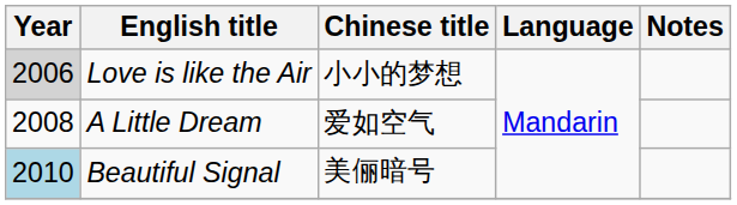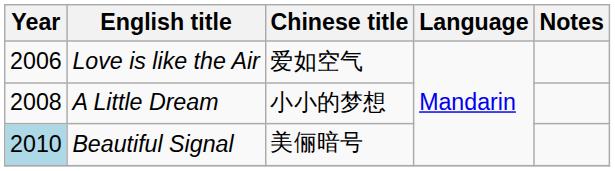Love is like the Air | Year: lightgrey background -> no background
Love is like the Air | Chinese title: 小小的梦想 -> 爱如空气
A Little Dream | Chinese title: 爱如空气 -> 小小的梦想
